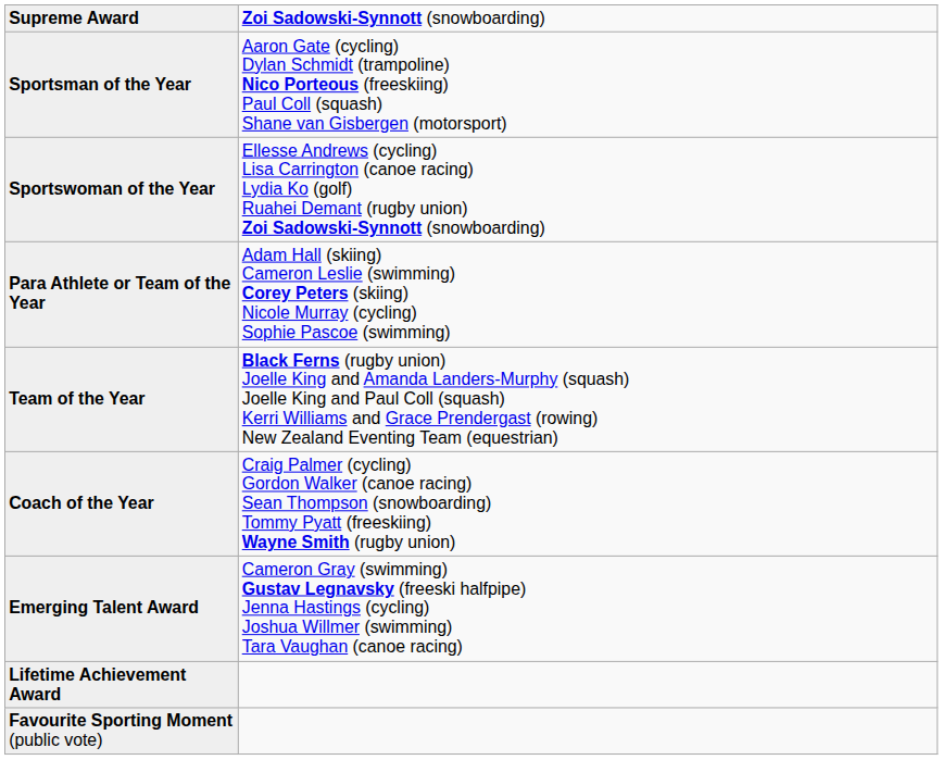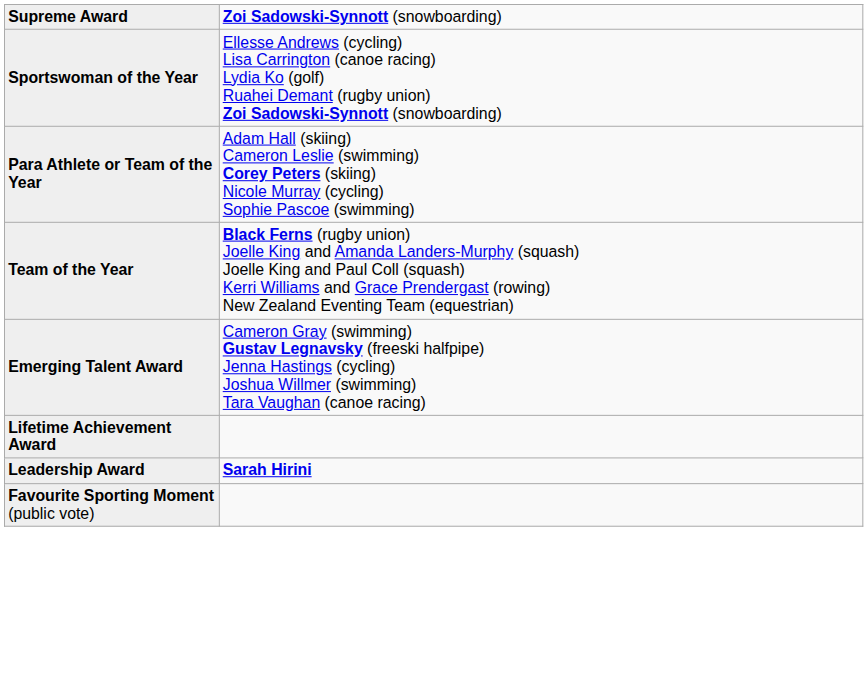- row: Sportsman of the Year | Aaron Gate (cycling) Dylan Schmidt (trampoline) Nico Porteous (freeskiing) Paul Coll (squash) Shane van Gisbergen (motorsport)
- row: Coach of the Year | Craig Palmer (cycling) Gordon Walker (canoe racing) Sean Thompson (snowboarding) Tommy Pyatt (freeskiing) Wayne Smith (rugby union)
+ row: Leadership Award | Sarah Hirini
